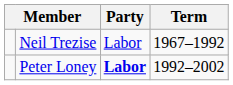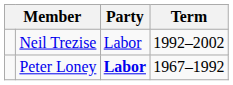Neil Trezise | Term: 1967–1992 -> 1992–2002
Peter Loney | Term: 1992–2002 -> 1967–1992
